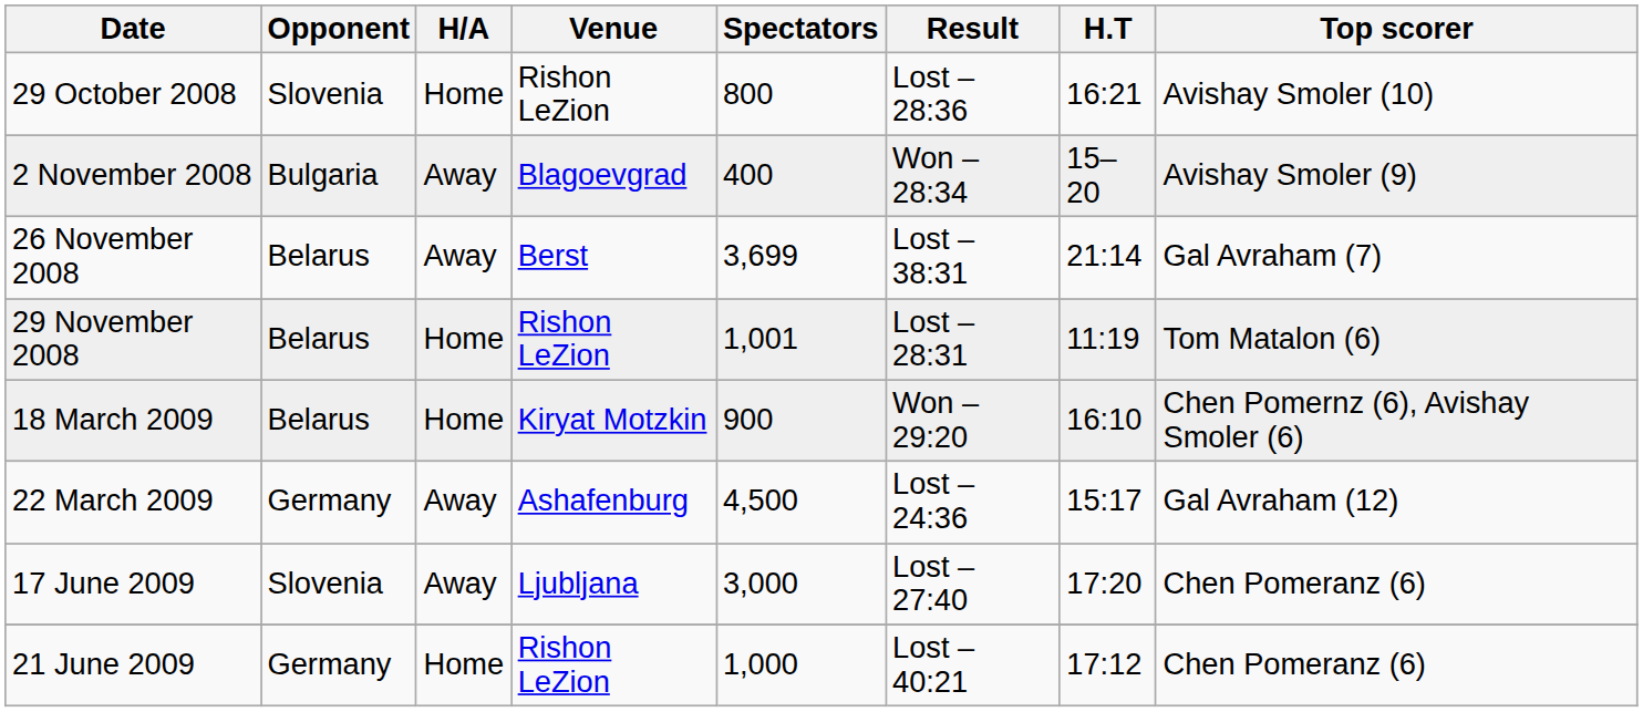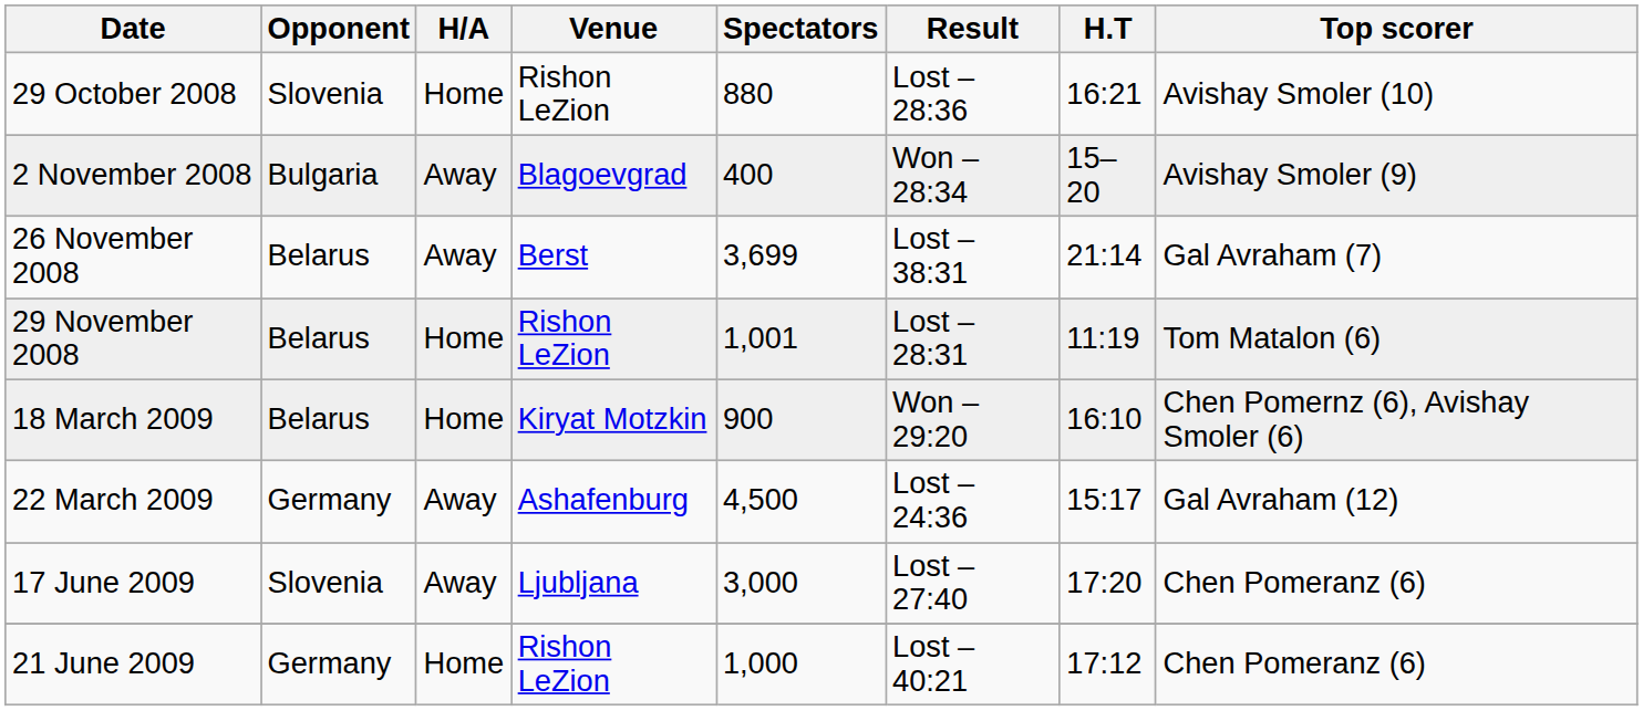29 October 2008 | Spectators: 800 -> 880
